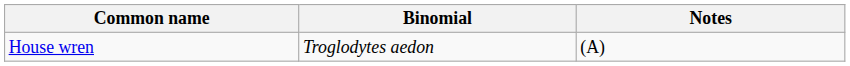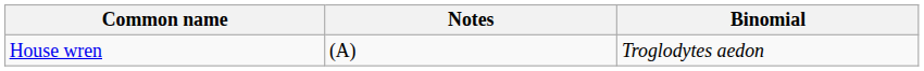columns swapped: Binomial <-> Notes
